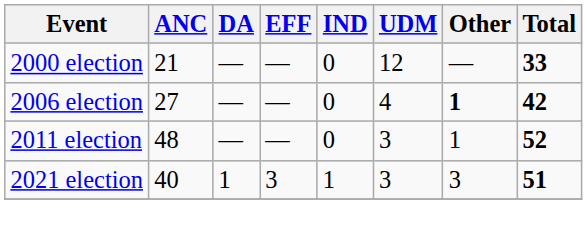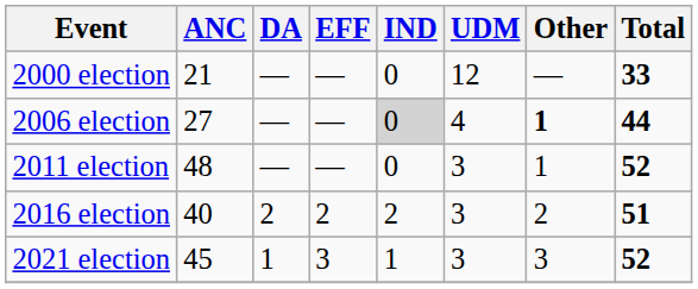2006 election | IND: no background -> lightgrey background
2006 election | Total: 42 -> 44
+ row: 2016 election | 40 | 2 | 2 | 2 | 3 | 2 | 51
2021 election | ANC: 40 -> 45
2021 election | Total: 51 -> 52
